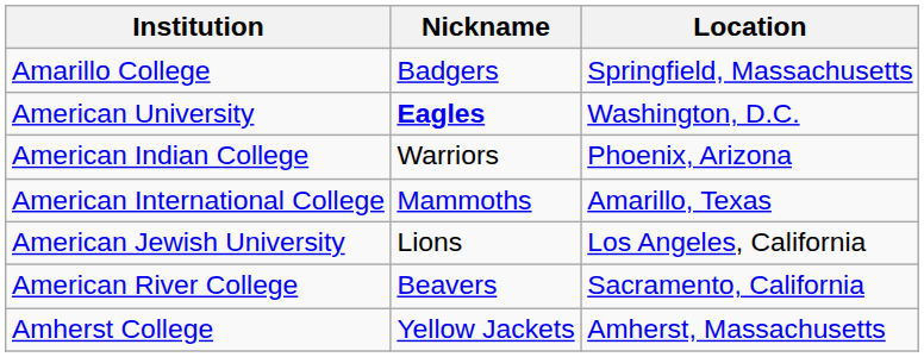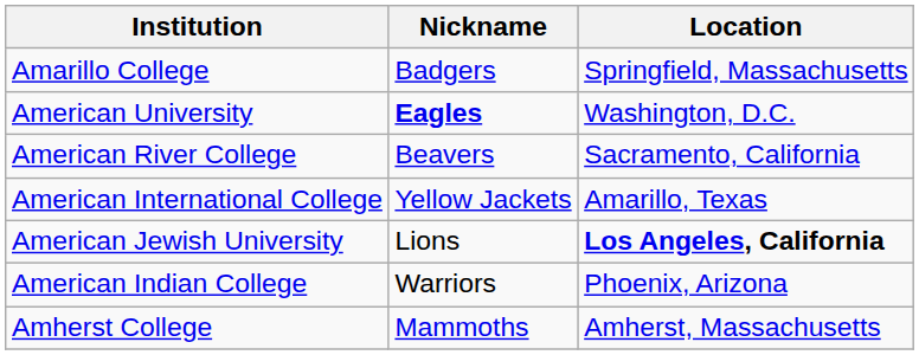rows swapped: American Indian College <-> American River College
American International College | Nickname: Mammoths -> Yellow Jackets
American Jewish University | Location: normal -> bold
Amherst College | Nickname: Yellow Jackets -> Mammoths
